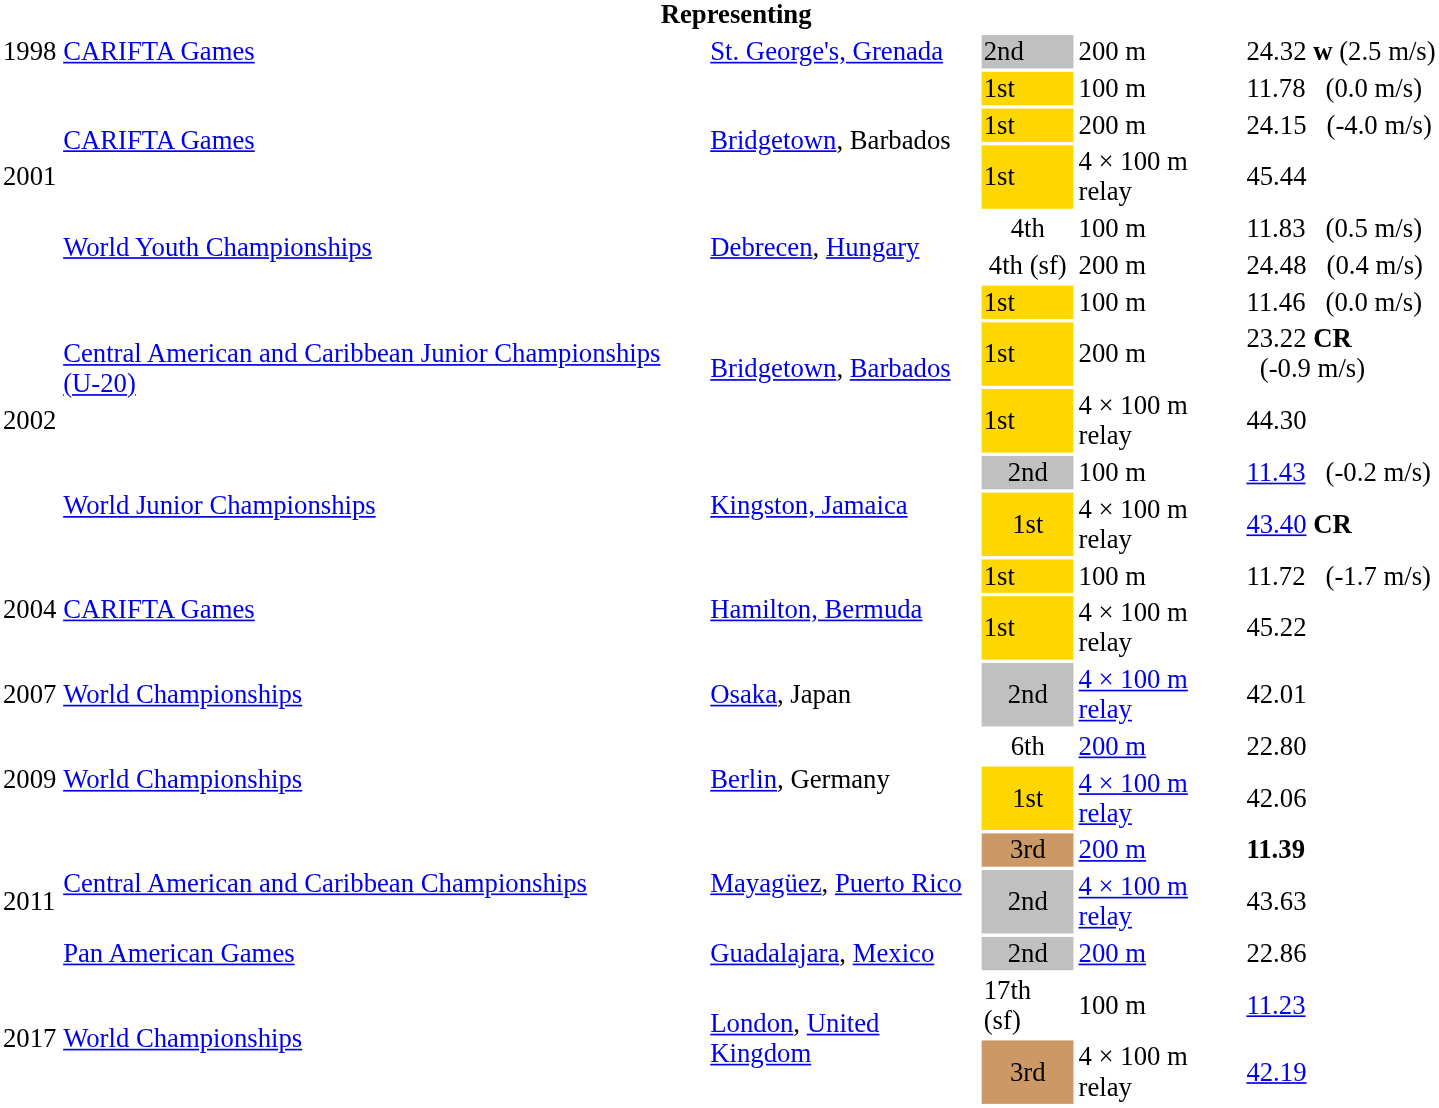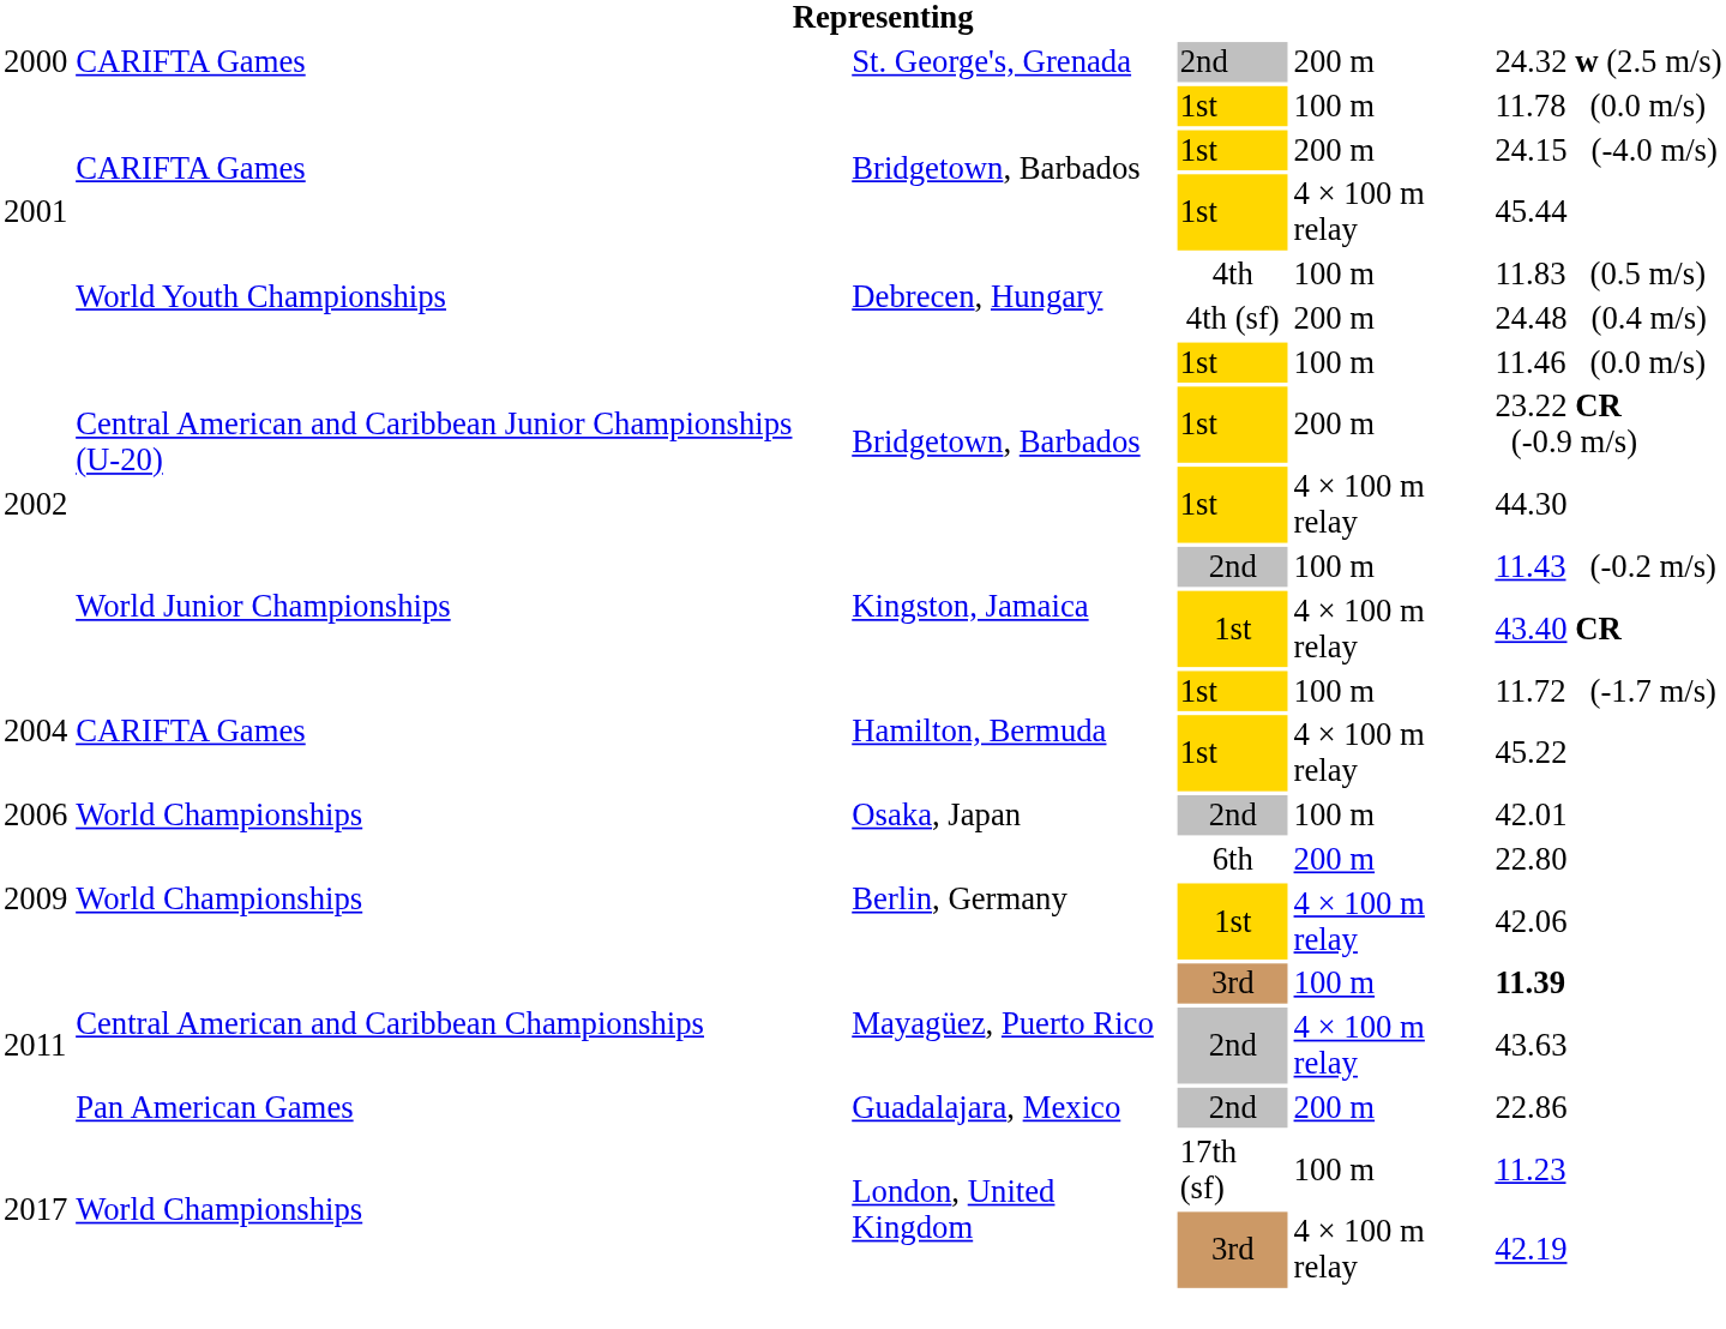St. George's, Grenada | column 1: 1998 -> 2000
Osaka, Japan | column 1: 2007 -> 2006
Osaka, Japan | column 5: 4 × 100 m relay -> 100 m
Mayagüez, Puerto Rico / 3rd | column 5: 200 m -> 100 m
